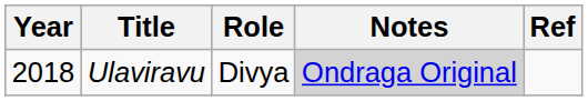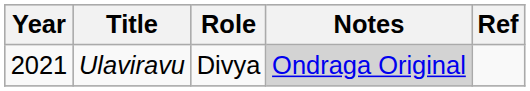Ulaviravu | Year: 2018 -> 2021
